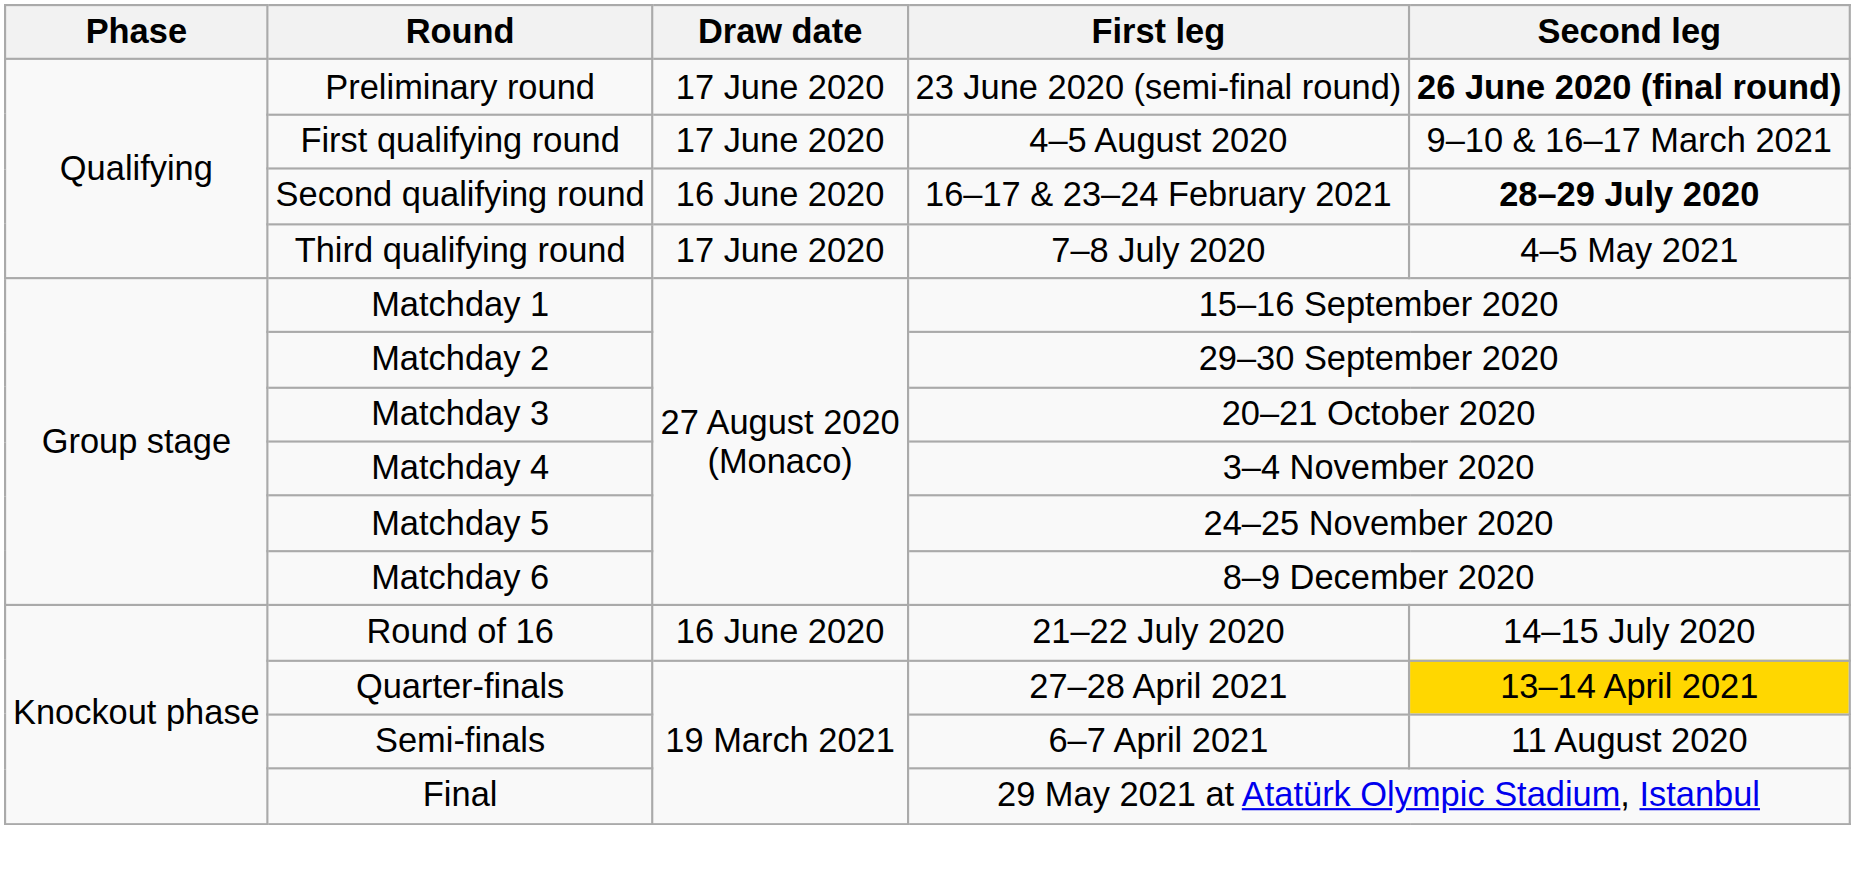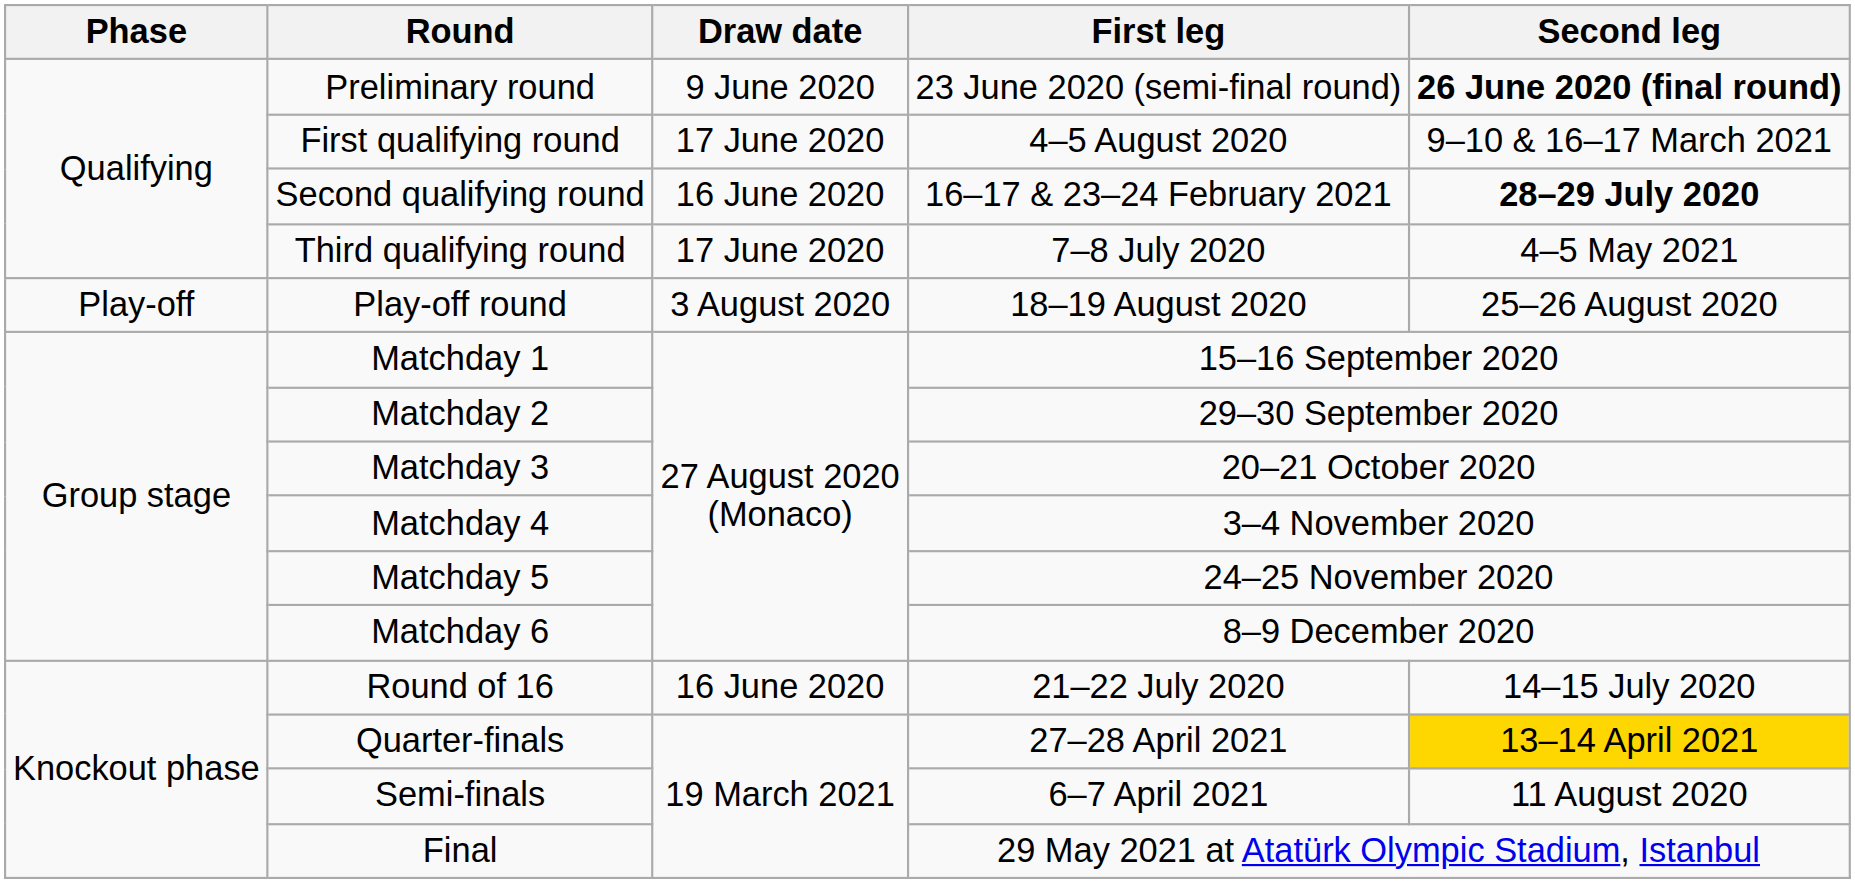Preliminary round | Draw date: 17 June 2020 -> 9 June 2020
+ row: Play-off | Play-off round | 3 August 2020 | 18–19 August 2020 | 25–26 August 2020
